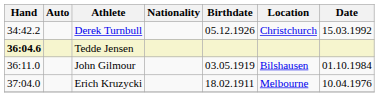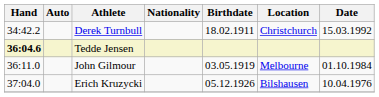Derek Turnbull | Birthdate: 05.12.1926 -> 18.02.1911
John Gilmour | Location: Bilshausen -> Melbourne
Erich Kruzycki | Birthdate: 18.02.1911 -> 05.12.1926
Erich Kruzycki | Location: Melbourne -> Bilshausen
